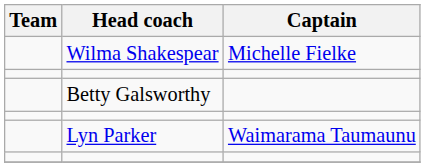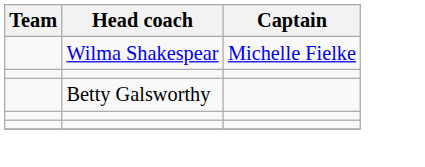- row: Lyn Parker | Waimarama Taumaunu
